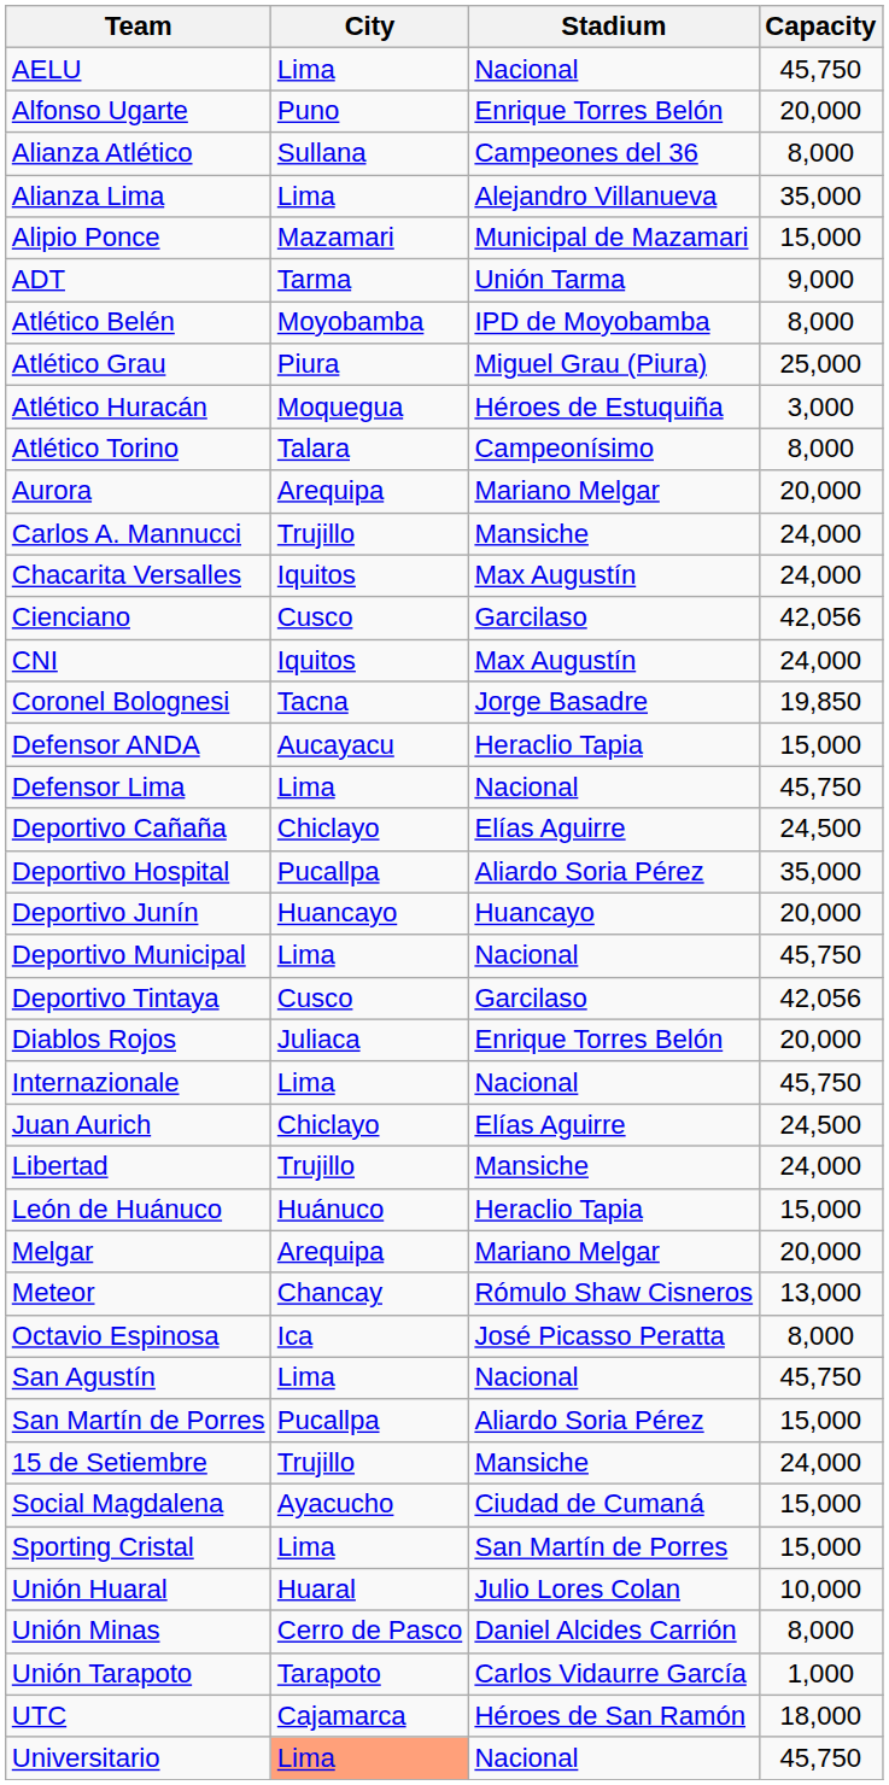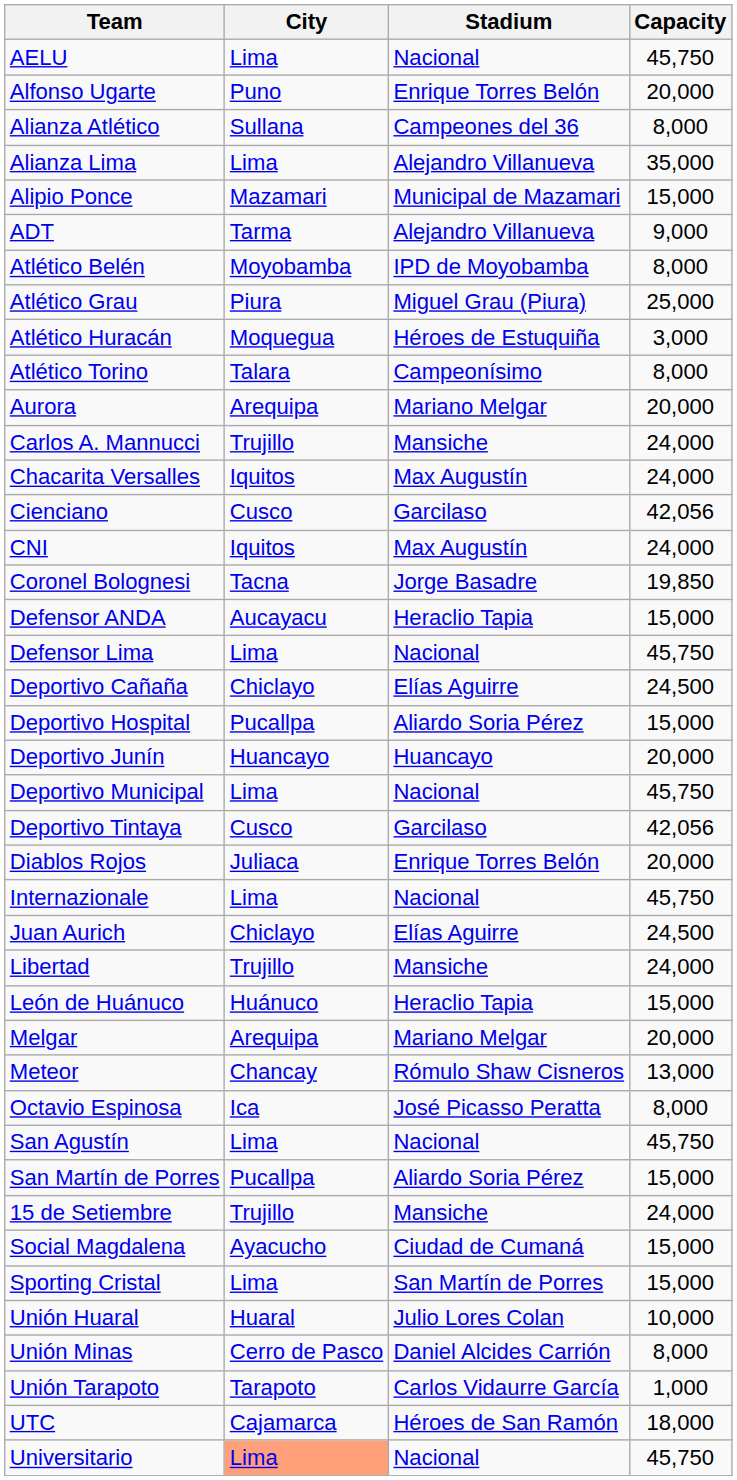ADT | Stadium: Unión Tarma -> Alejandro Villanueva
Deportivo Hospital | Capacity: 35,000 -> 15,000
